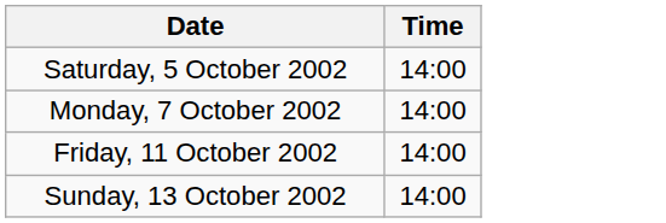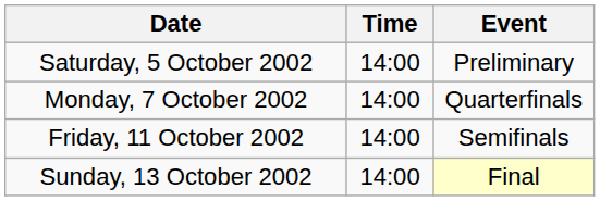+ column: Event | Preliminary | Quarterfinals | Semifinals | Final
